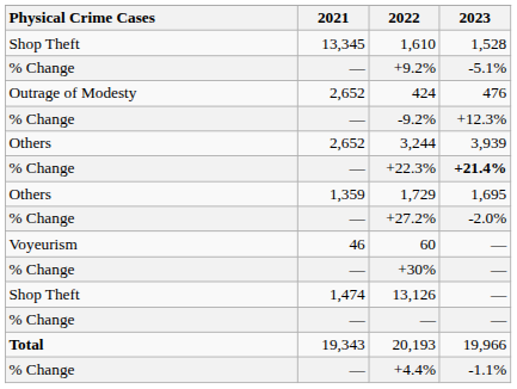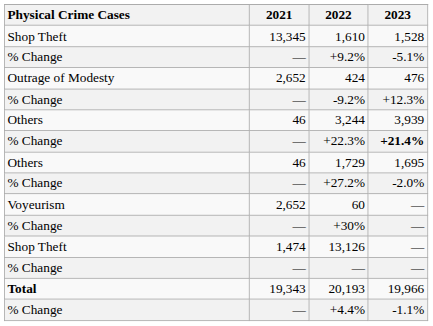3,244 | 2021: 2,652 -> 46
1,729 | 2021: 1,359 -> 46
60 | 2021: 46 -> 2,652
